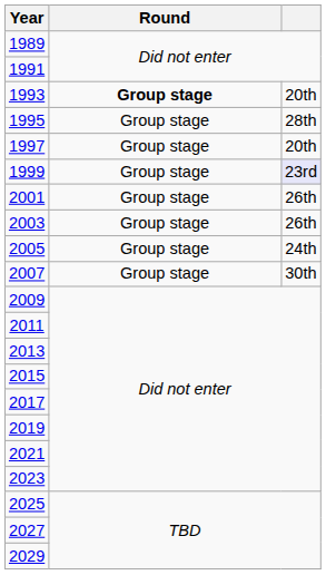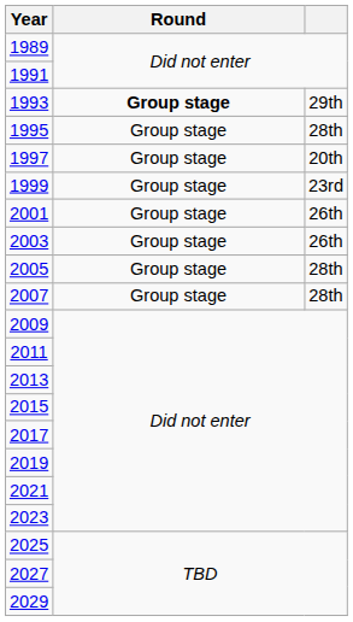1993 | column 3: 20th -> 29th
1999 | column 3: lavender background -> no background
2005 | column 3: 24th -> 28th
2007 | column 3: 30th -> 28th
